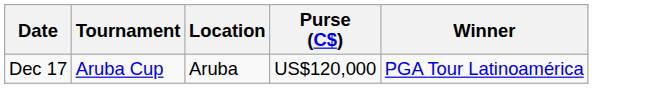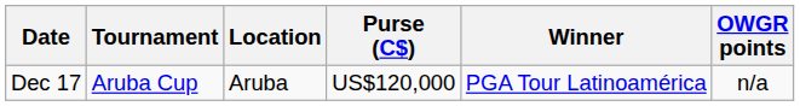+ column: OWGR points | n/a
